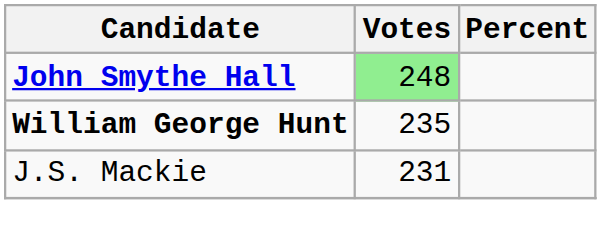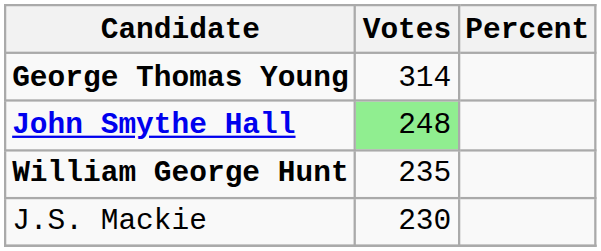+ row: George Thomas Young | 314
J.S. Mackie | Votes: 231 -> 230
